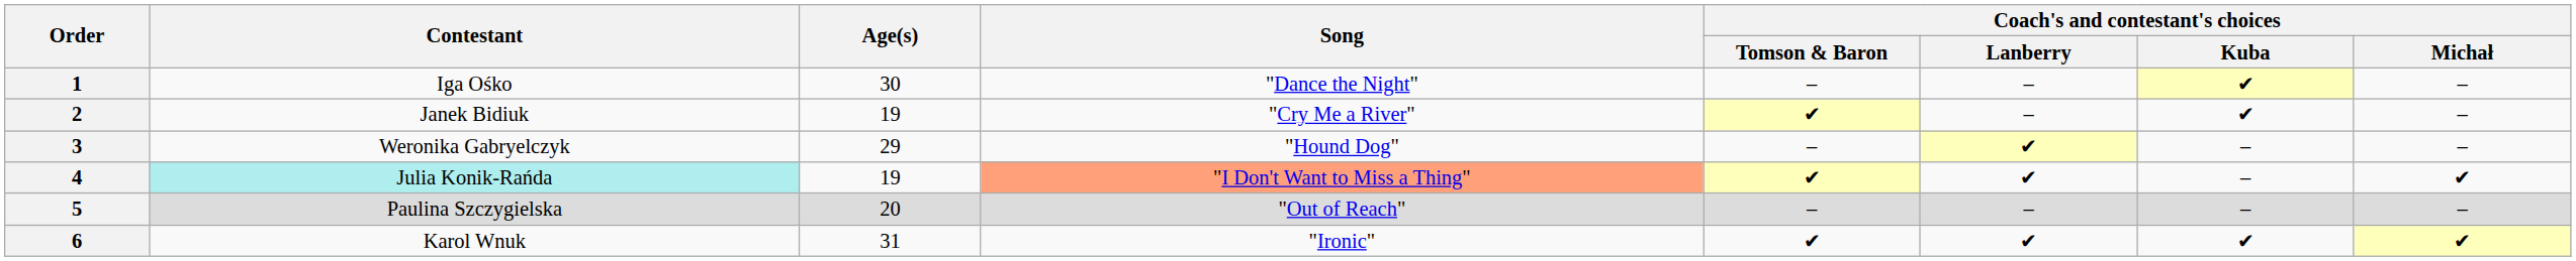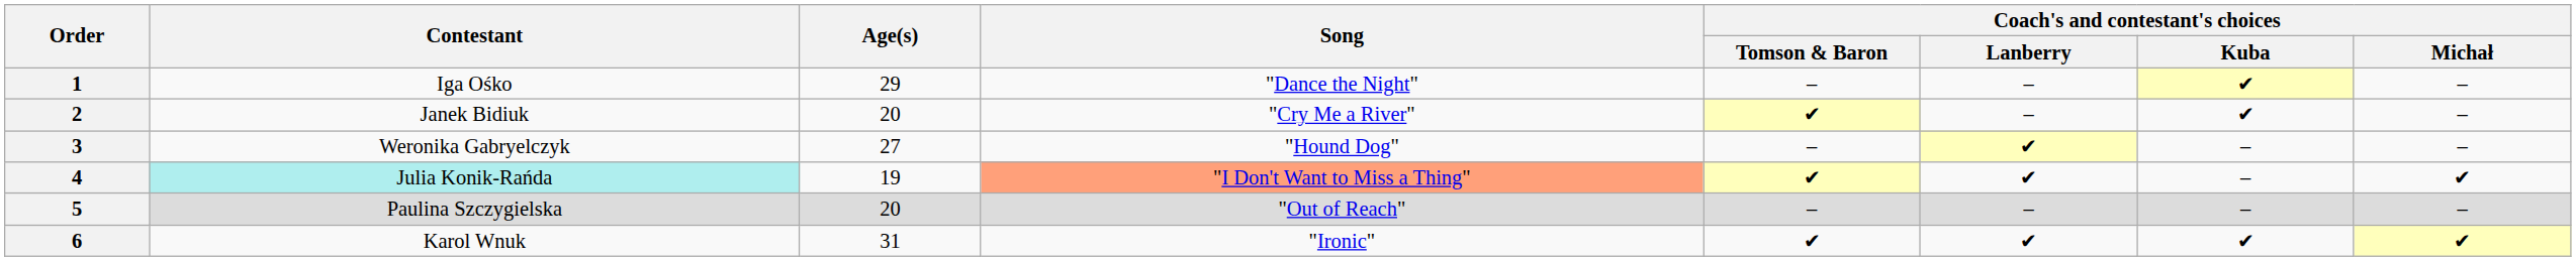1 | Age(s): 30 -> 29
2 | Age(s): 19 -> 20
3 | Age(s): 29 -> 27
